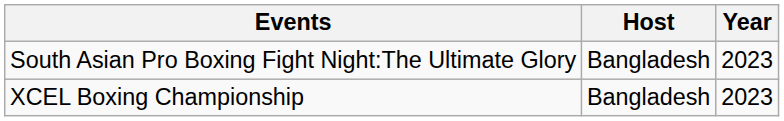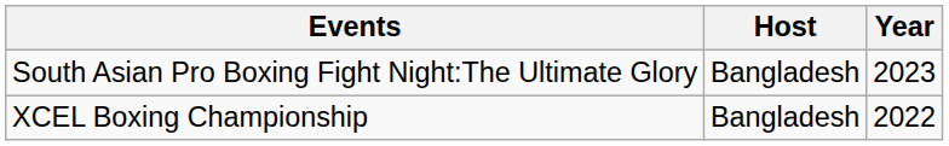XCEL Boxing Championship | Year: 2023 -> 2022
